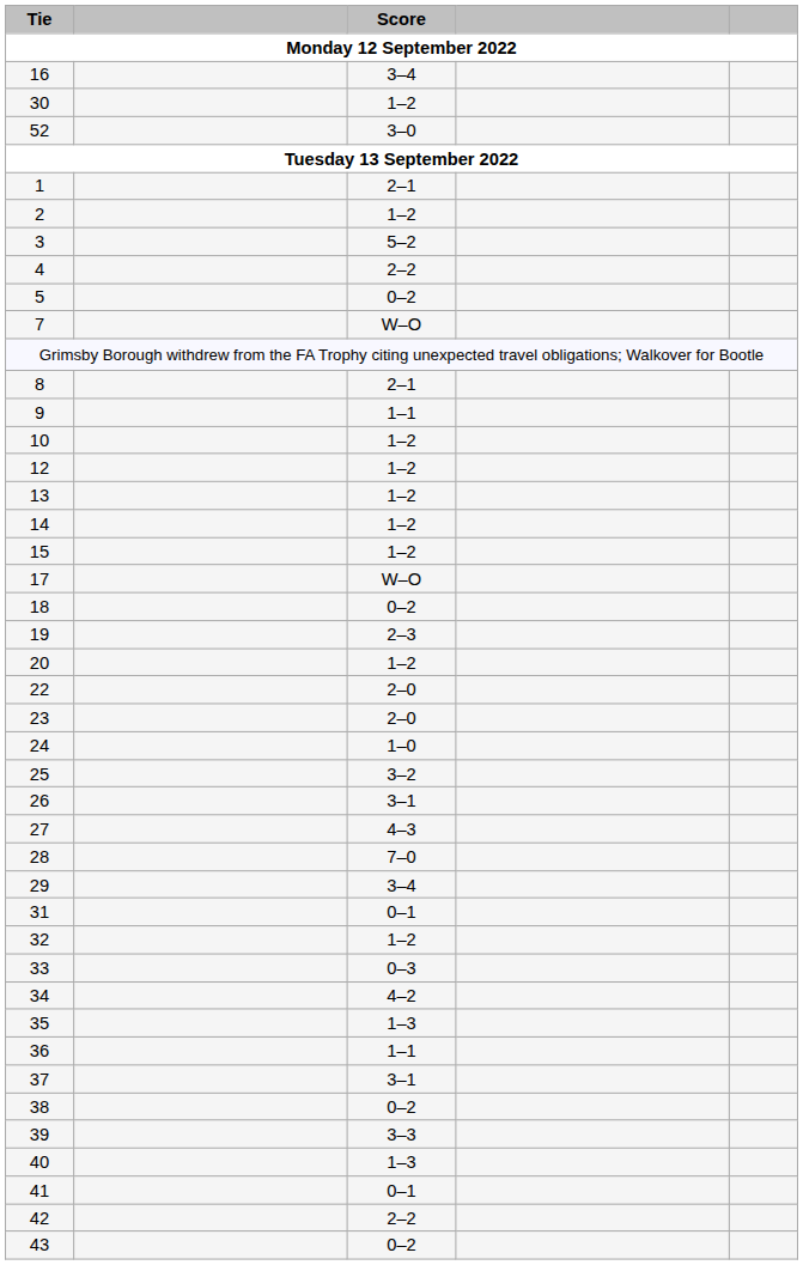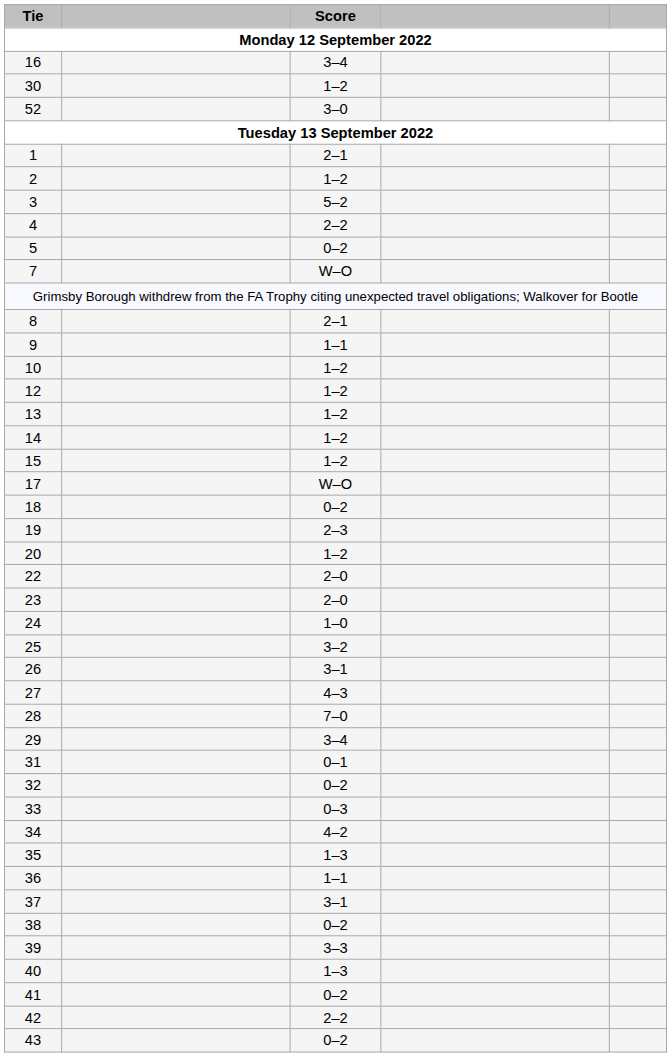32 | Score: 1–2 -> 0–2
41 | Score: 0–1 -> 0–2
